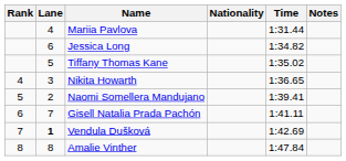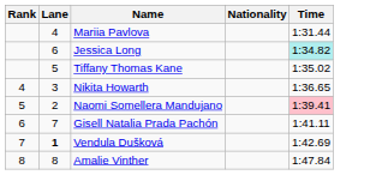- column: Notes
Jessica Long | Time: no background -> paleturquoise background
Naomi Somellera Mandujano | Time: no background -> pink background
